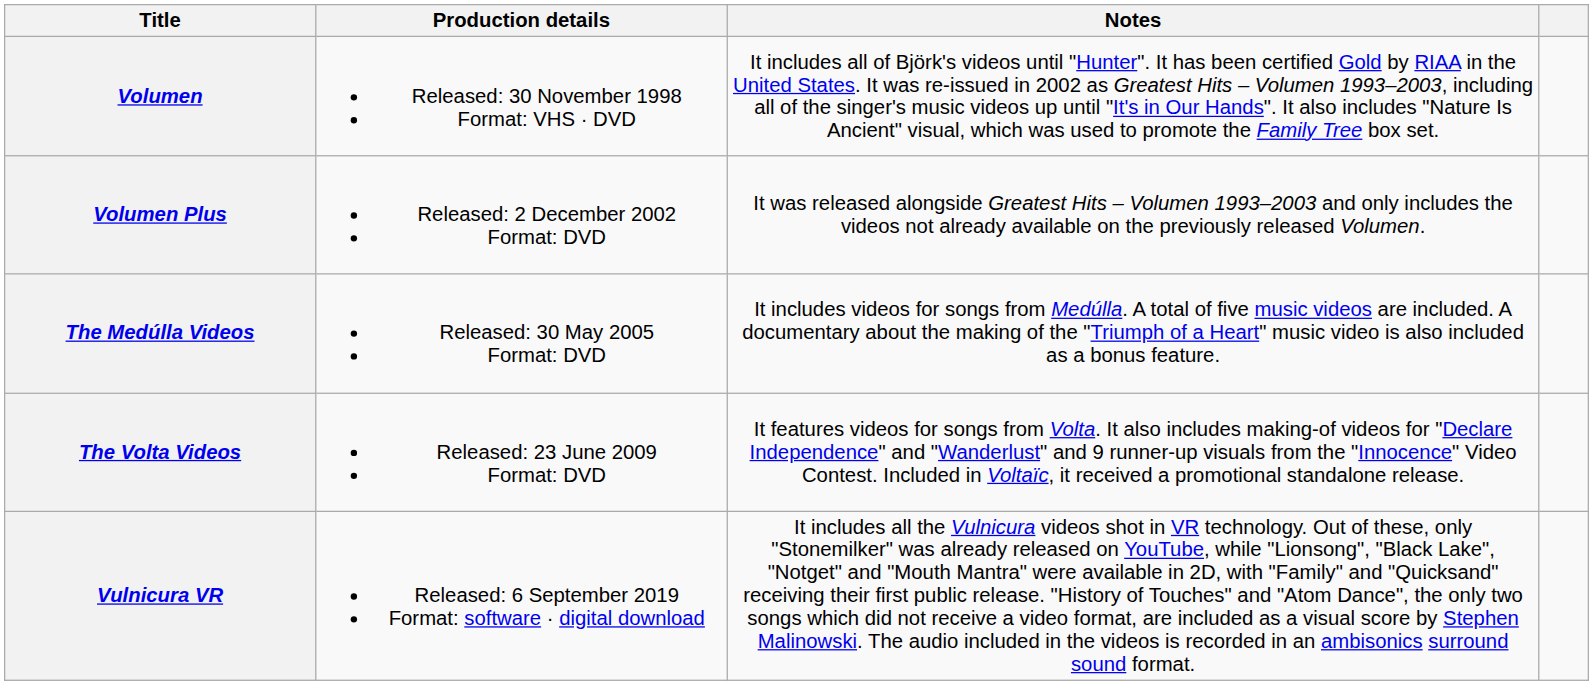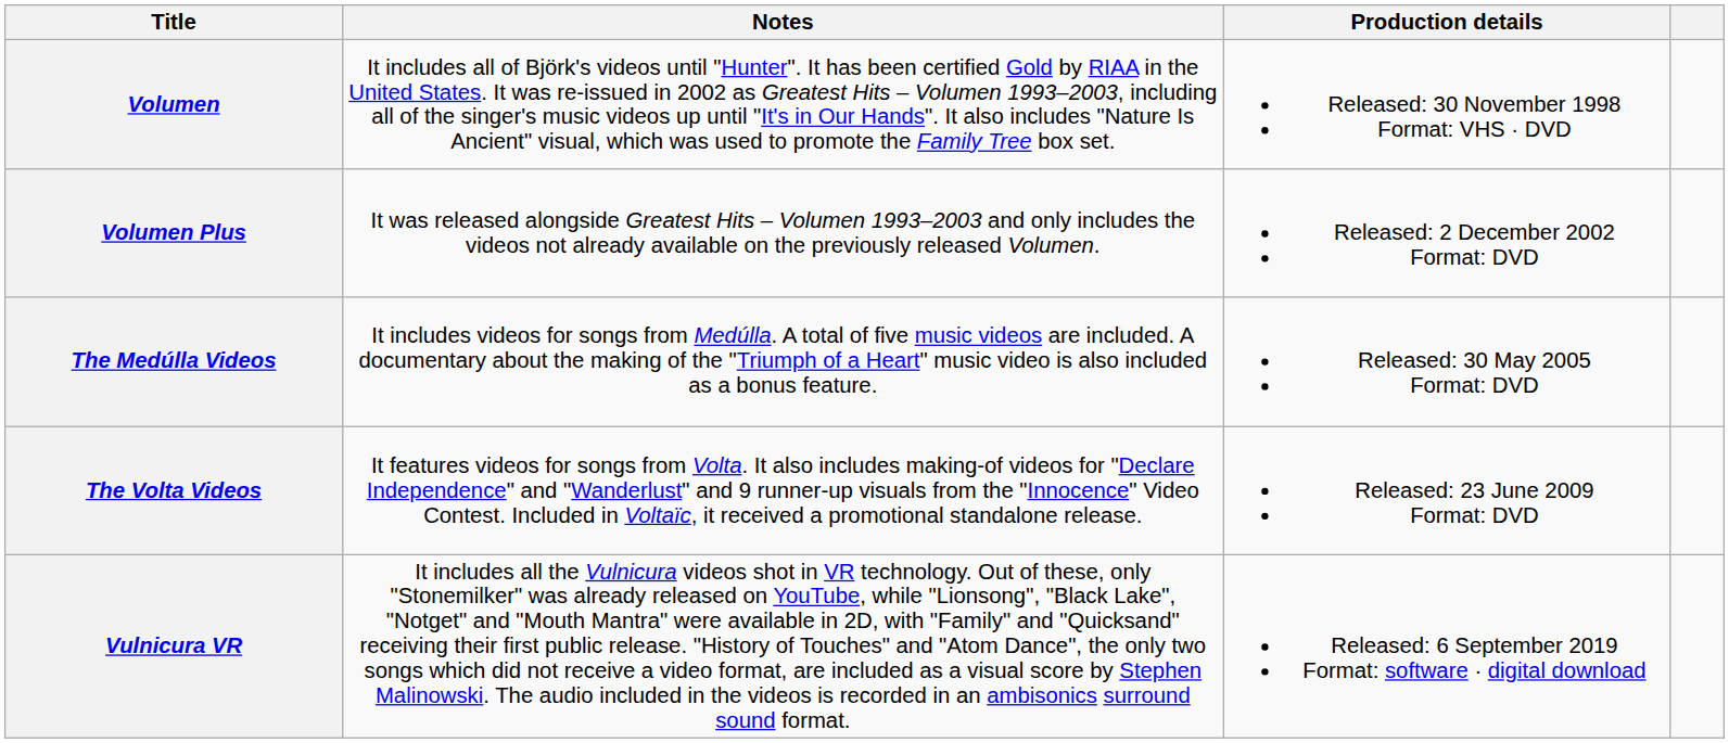columns swapped: Production details <-> Notes
